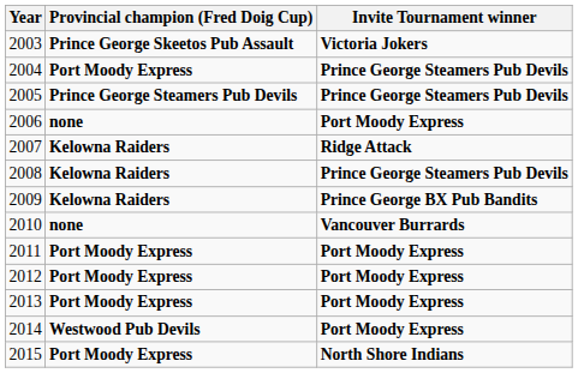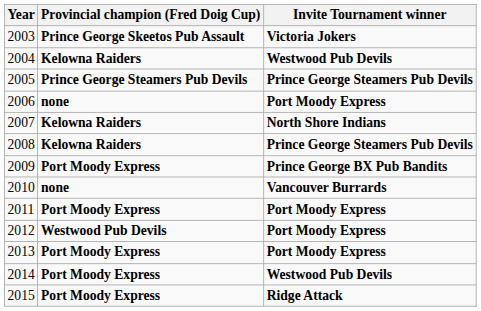2004 | Provincial champion (Fred Doig Cup): Port Moody Express -> Kelowna Raiders
2004 | Invite Tournament winner: Prince George Steamers Pub Devils -> Westwood Pub Devils
2007 | Invite Tournament winner: Ridge Attack -> North Shore Indians
2009 | Provincial champion (Fred Doig Cup): Kelowna Raiders -> Port Moody Express
2012 | Provincial champion (Fred Doig Cup): Port Moody Express -> Westwood Pub Devils
2014 | Provincial champion (Fred Doig Cup): Westwood Pub Devils -> Port Moody Express
2014 | Invite Tournament winner: Port Moody Express -> Westwood Pub Devils
2015 | Invite Tournament winner: North Shore Indians -> Ridge Attack
